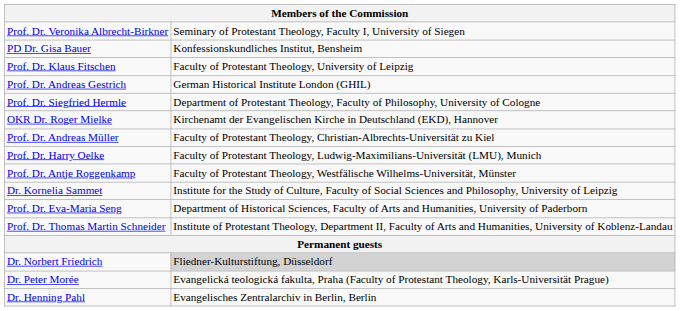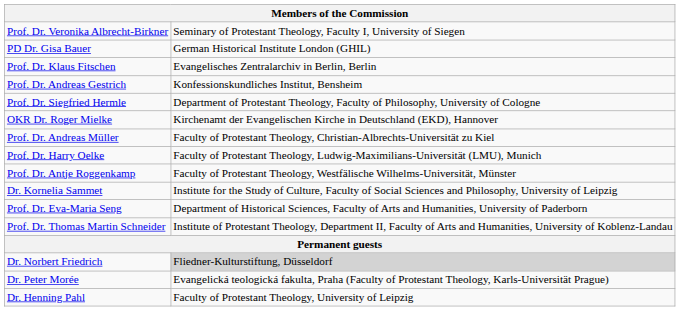PD Dr. Gisa Bauer | column 2: Konfessionskundliches Institut, Bensheim -> German Historical Institute London (GHIL)
Prof. Dr. Klaus Fitschen | column 2: Faculty of Protestant Theology, University of Leipzig -> Evangelisches Zentralarchiv in Berlin, Berlin
Prof. Dr. Andreas Gestrich | column 2: German Historical Institute London (GHIL) -> Konfessionskundliches Institut, Bensheim
Dr. Henning Pahl | column 2: Evangelisches Zentralarchiv in Berlin, Berlin -> Faculty of Protestant Theology, University of Leipzig
